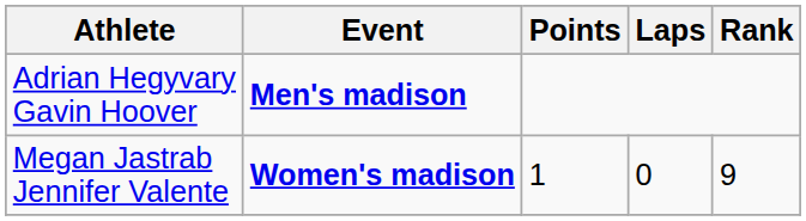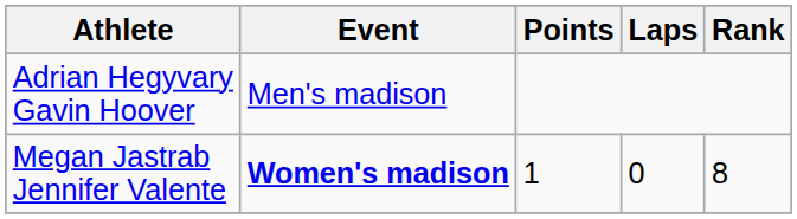Adrian Hegyvary Gavin Hoover | Event: bold -> normal
Megan Jastrab Jennifer Valente | Rank: 9 -> 8
